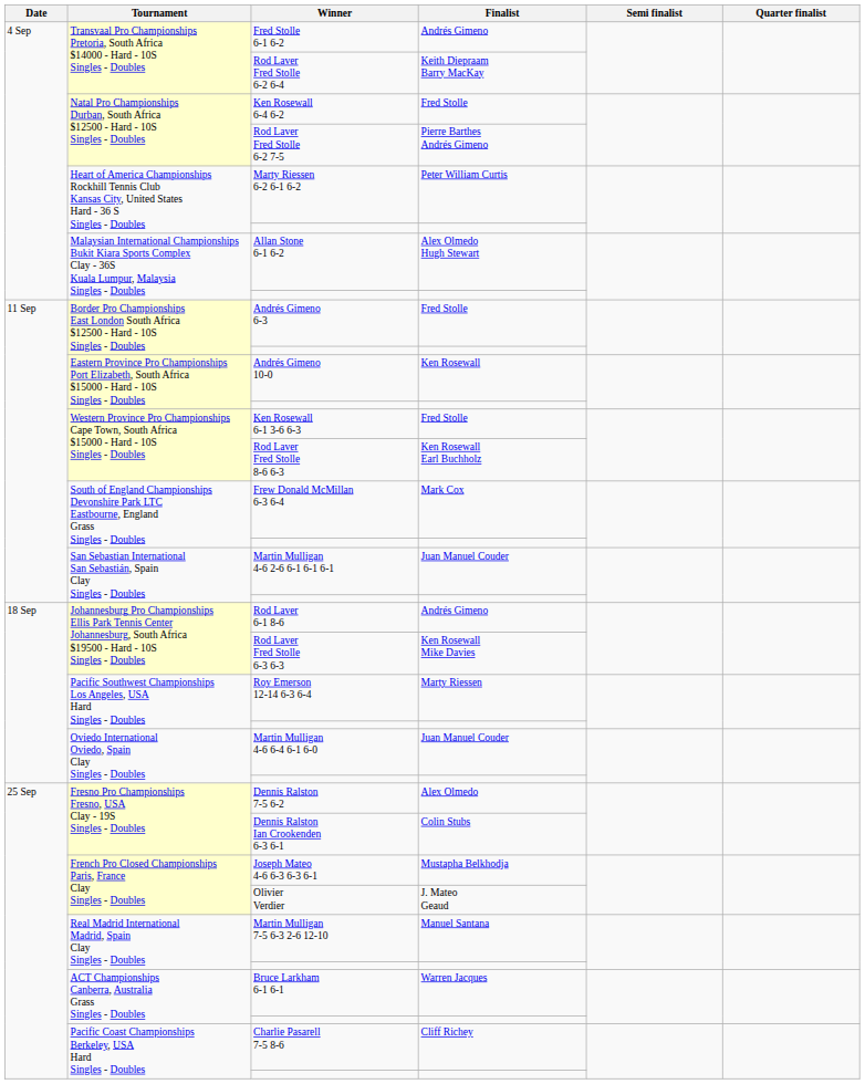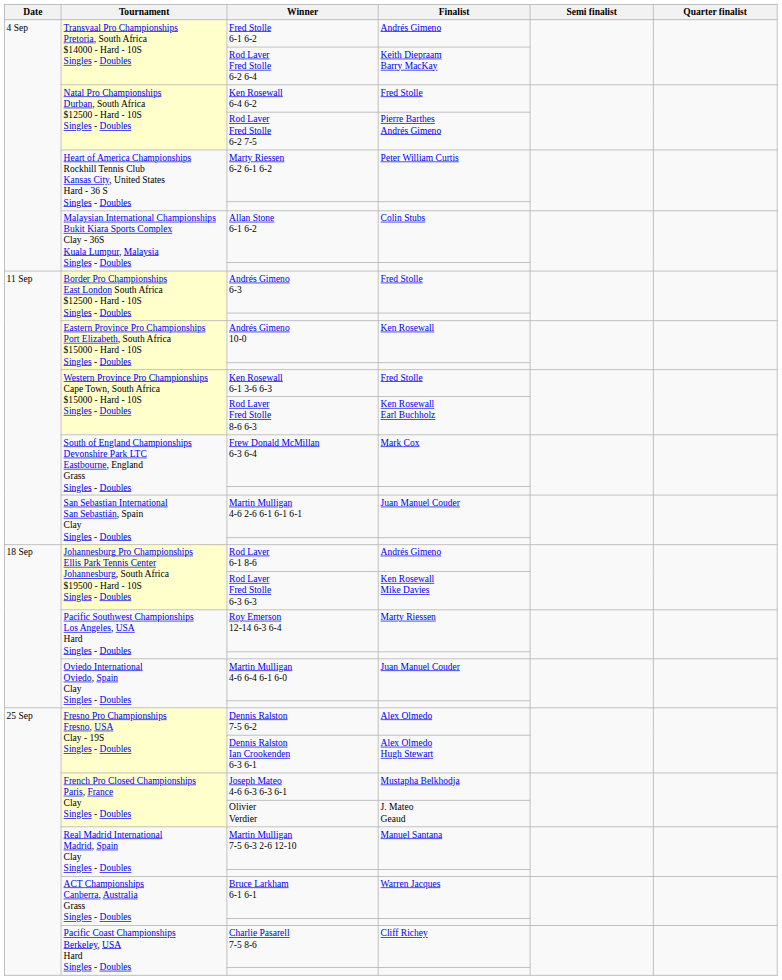Allan Stone 6-1 6-2 | Finalist: Alex Olmedo Hugh Stewart -> Colin Stubs
Dennis Ralston Ian Crookenden 6-3 6-1 | Finalist: Colin Stubs -> Alex Olmedo Hugh Stewart
